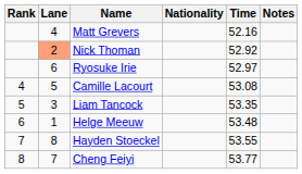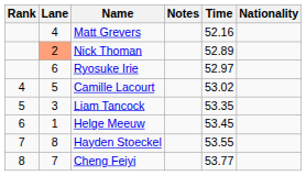columns swapped: Nationality <-> Notes
Nick Thoman | Time: 52.92 -> 52.89
Camille Lacourt | Time: 53.08 -> 53.02
Helge Meeuw | Time: 53.48 -> 53.45
